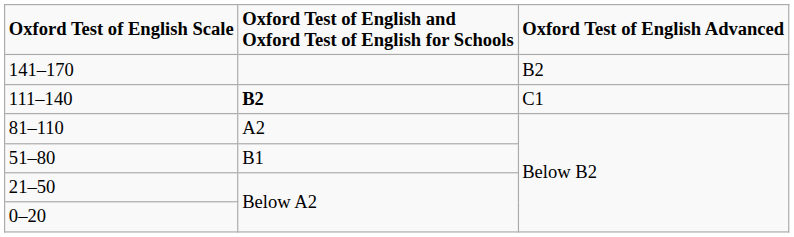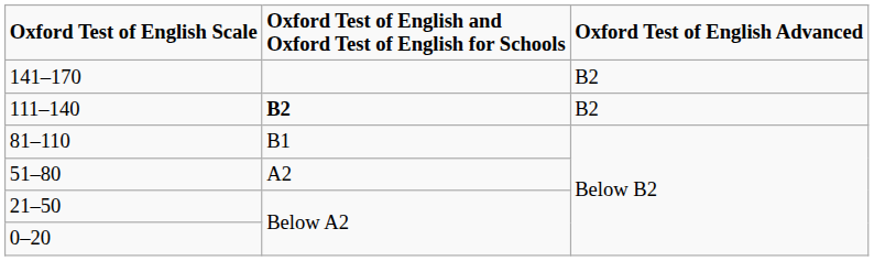111–140 | column 3: C1 -> B2
81–110 | column 2: A2 -> B1
51–80 | column 2: B1 -> A2
